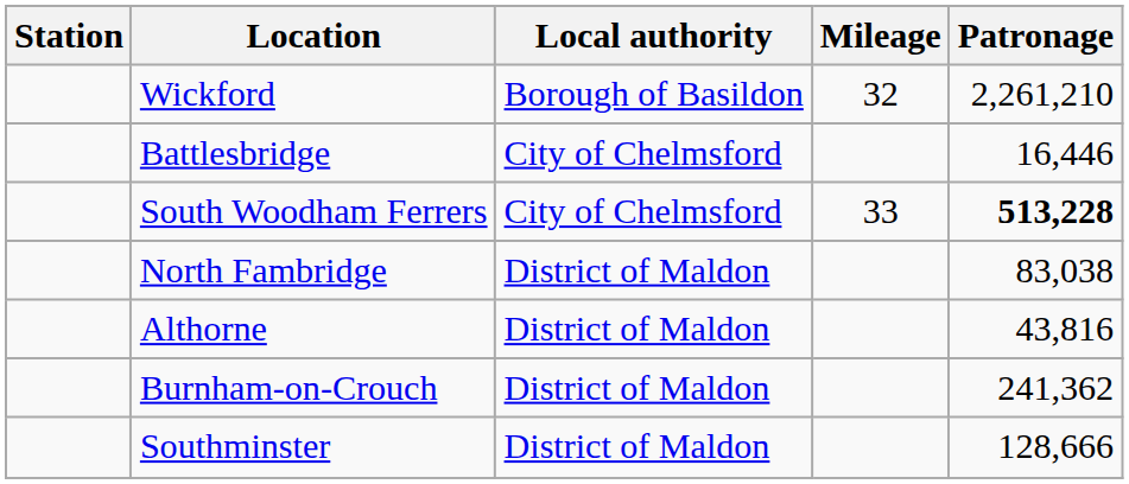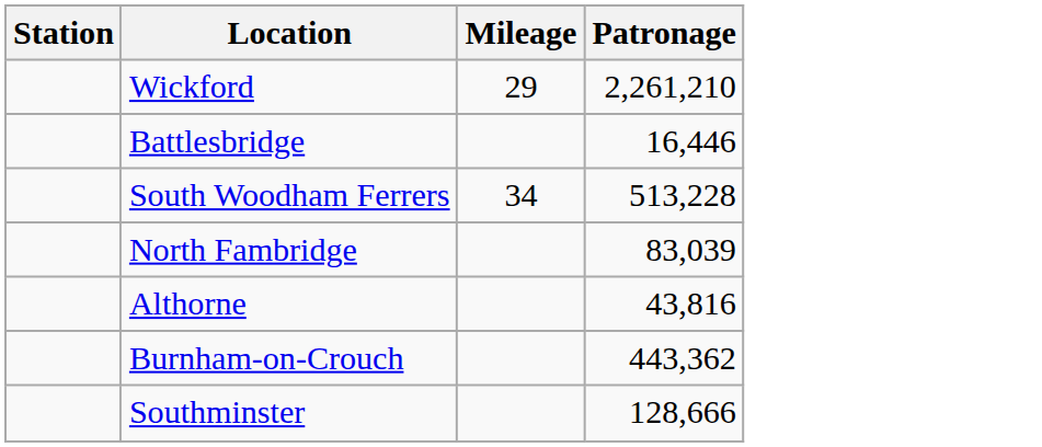- column: Local authority | Borough of Basildon | City of Chelmsford | City of Chelmsford | District of Maldon | District of Maldon | District of Maldon | District of Maldon
Wickford | Mileage: 32 -> 29
South Woodham Ferrers | Mileage: 33 -> 34
South Woodham Ferrers | Patronage: bold -> normal
North Fambridge | Patronage: 83,038 -> 83,039
Burnham-on-Crouch | Patronage: 241,362 -> 443,362
